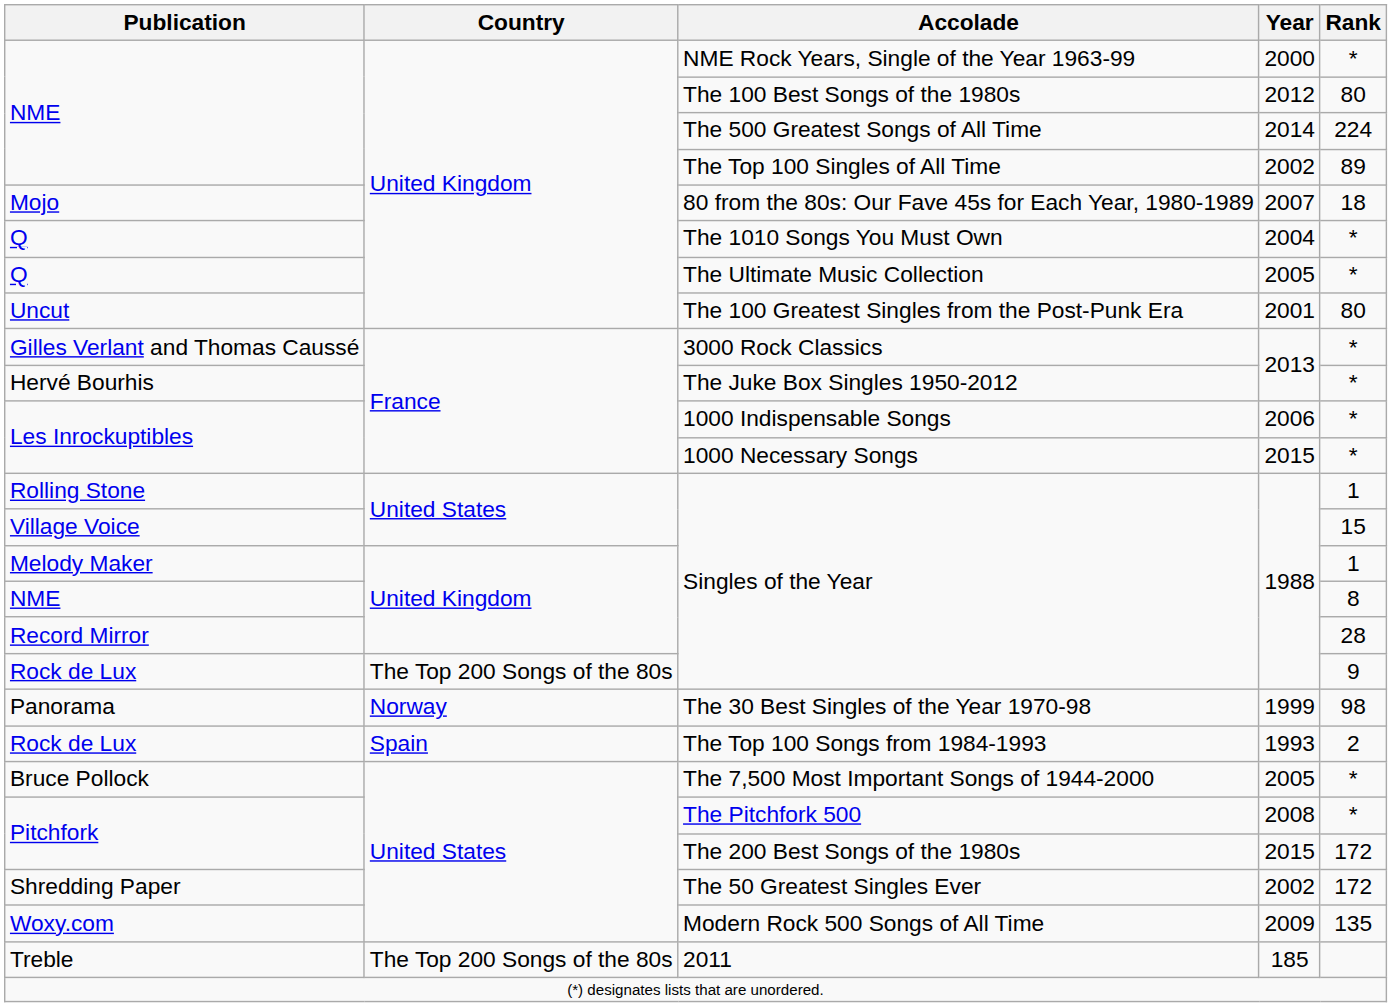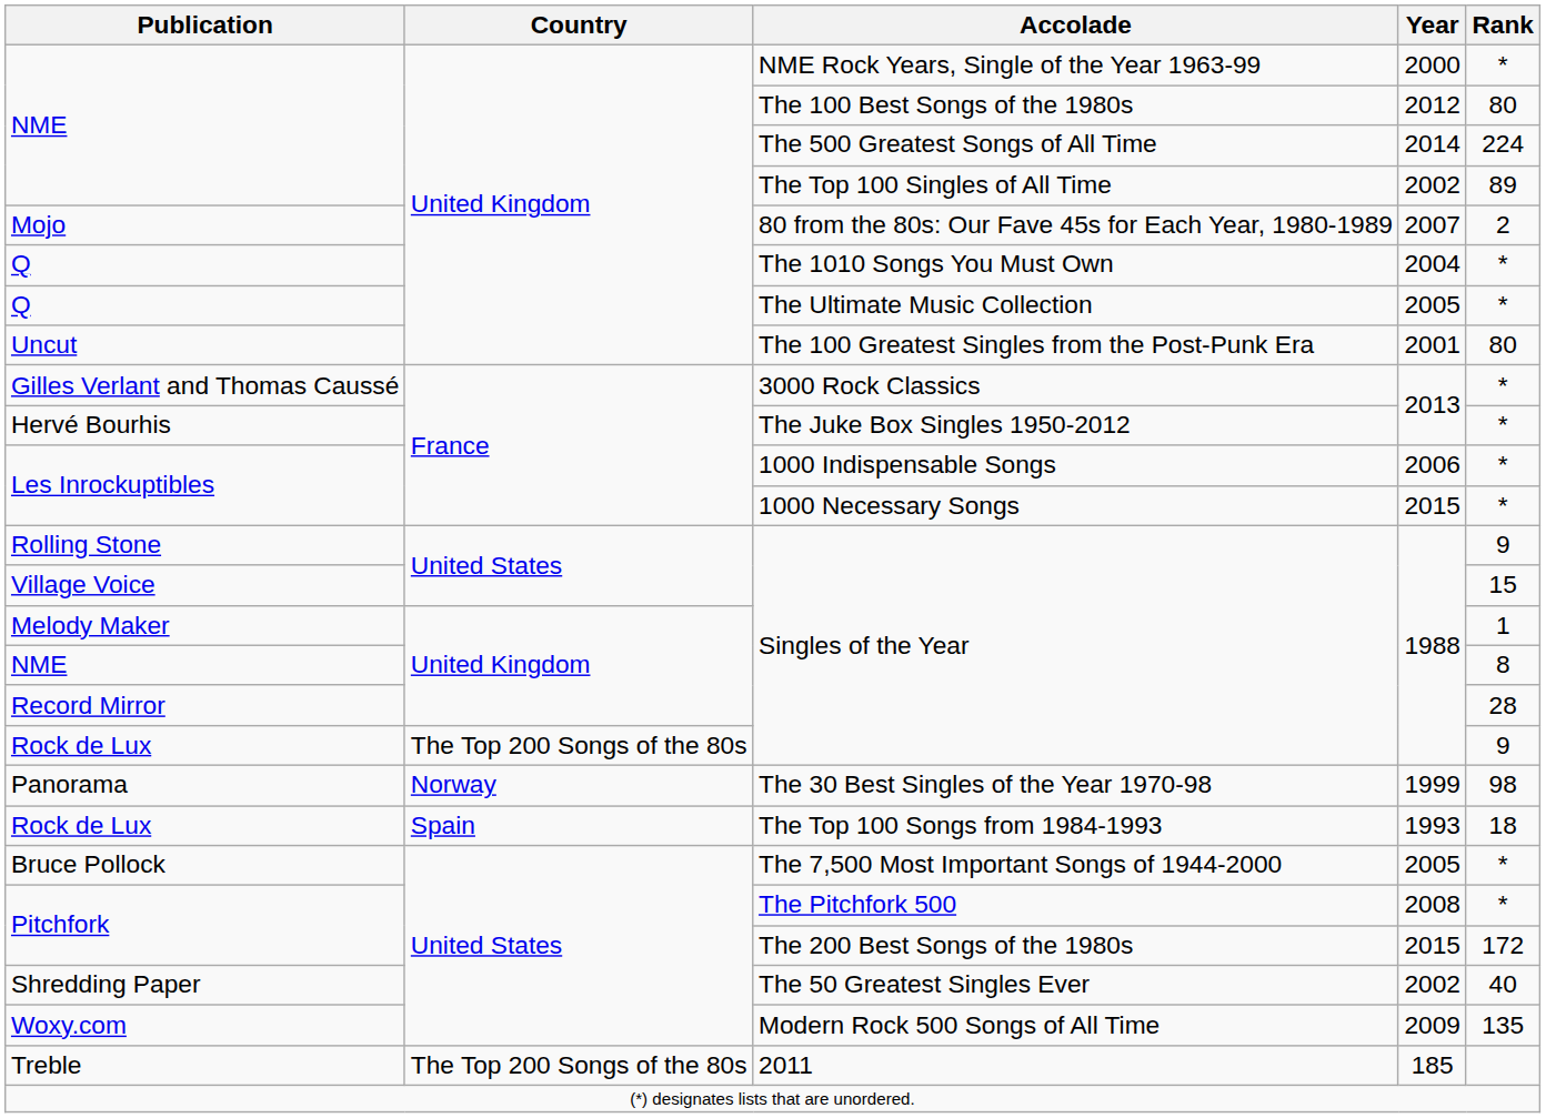80 from the 80s: Our Fave 45s for Each Year, 1980-1989 | Rank: 18 -> 2
Rolling Stone / Singles of the Year | Rank: 1 -> 9
The Top 100 Songs from 1984-1993 | Rank: 2 -> 18
The 50 Greatest Singles Ever | Rank: 172 -> 40
